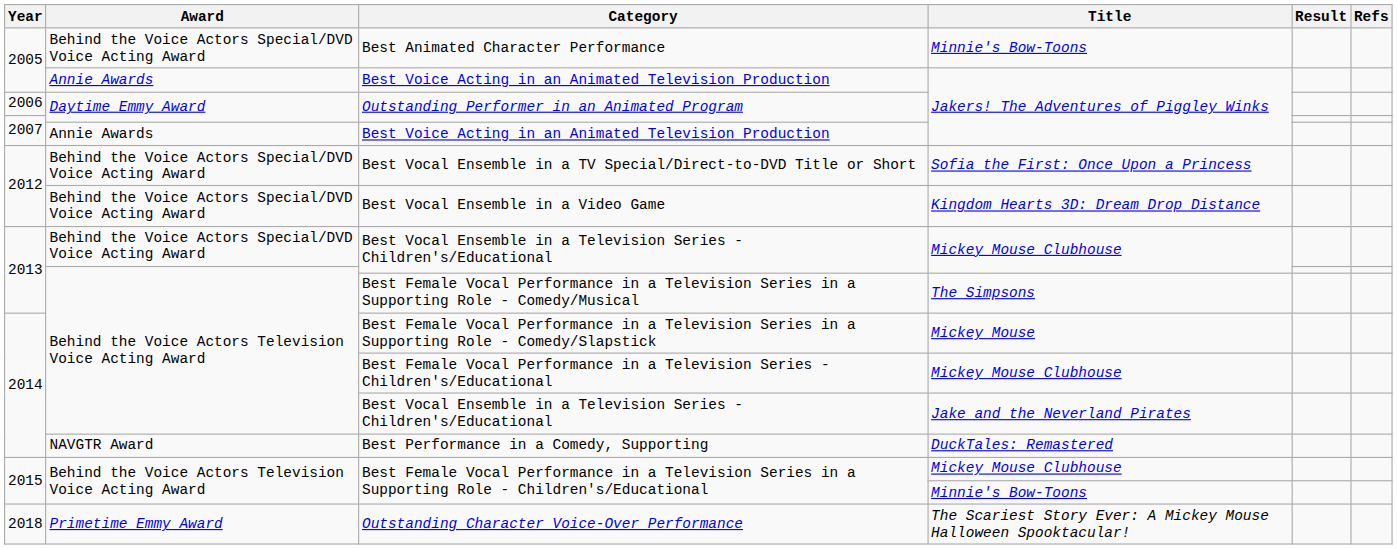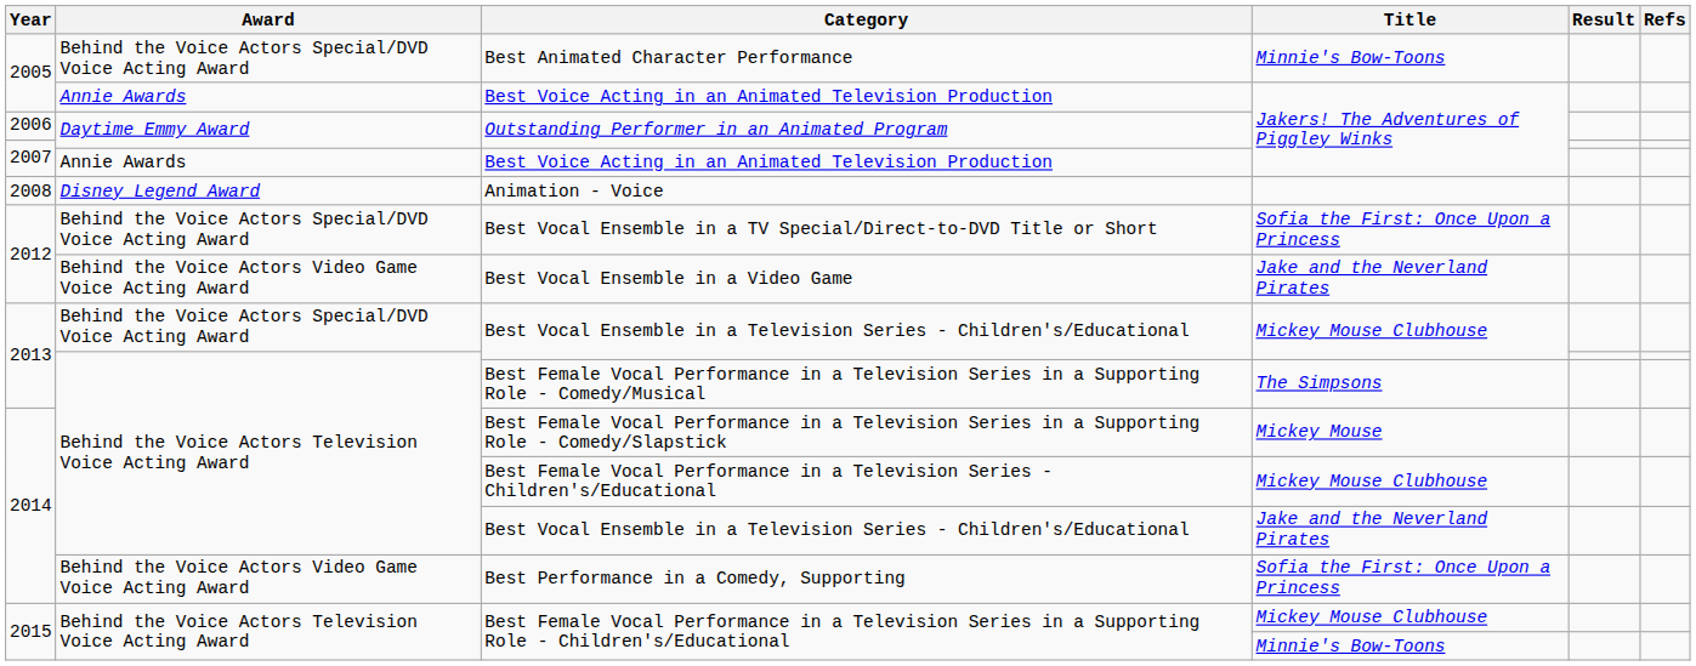+ row: 2008 | Disney Legend Award | Animation - Voice
Best Vocal Ensemble in a Video Game | Award: Behind the Voice Actors Special/DVD Voice Acting Award -> Behind the Voice Actors Video Game Voice Acting Award
Best Vocal Ensemble in a Video Game | Title: Kingdom Hearts 3D: Dream Drop Distance -> Jake and the Neverland Pirates
Best Performance in a Comedy, Supporting | Award: NAVGTR Award -> Behind the Voice Actors Video Game Voice Acting Award
Best Performance in a Comedy, Supporting | Title: DuckTales: Remastered -> Sofia the First: Once Upon a Princess
- row: 2018 | Primetime Emmy Award | Outstanding Character Voice-Over Performance | The Scariest Story Ever: A Mickey Mouse Halloween Spooktacular!
